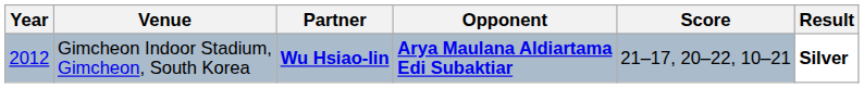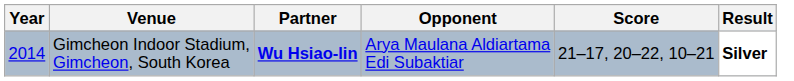Gimcheon Indoor Stadium, Gimcheon, South Korea | Year: 2012 -> 2014
Gimcheon Indoor Stadium, Gimcheon, South Korea | Opponent: bold -> normal
